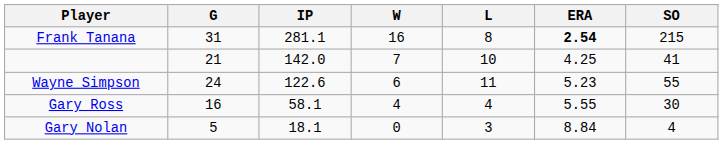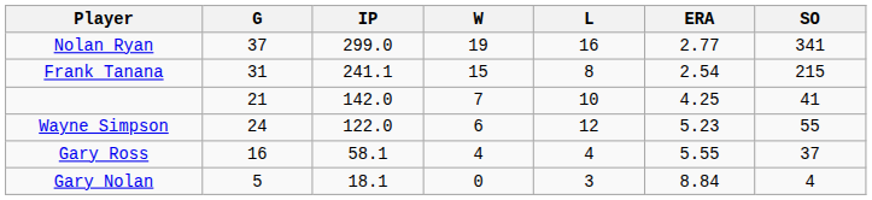+ row: Nolan Ryan | 37 | 299.0 | 19 | 16 | 2.77 | 341
Frank Tanana | IP: 281.1 -> 241.1
Frank Tanana | W: 16 -> 15
Frank Tanana | ERA: bold -> normal
Wayne Simpson | IP: 122.6 -> 122.0
Wayne Simpson | L: 11 -> 12
Gary Ross | SO: 30 -> 37
